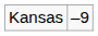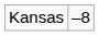Kansas | column 2: –9 -> –8
